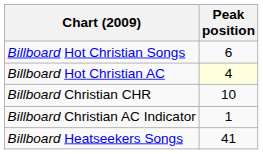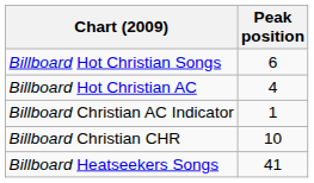Billboard Hot Christian AC | Peak position: lightyellow background -> no background
rows swapped: Billboard Christian AC Indicator <-> Billboard Christian CHR
